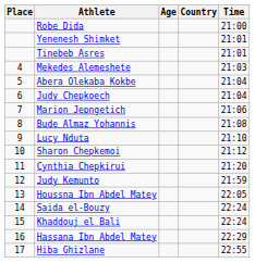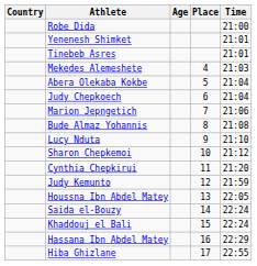columns swapped: Place <-> Country
